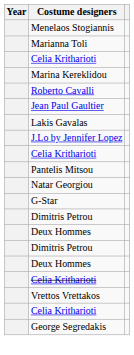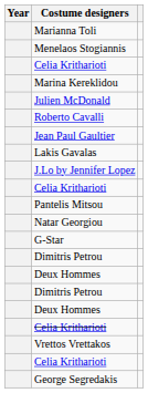rows swapped: Menelaos Stogiannis <-> Marianna Toli
+ row: Julien McDonald
